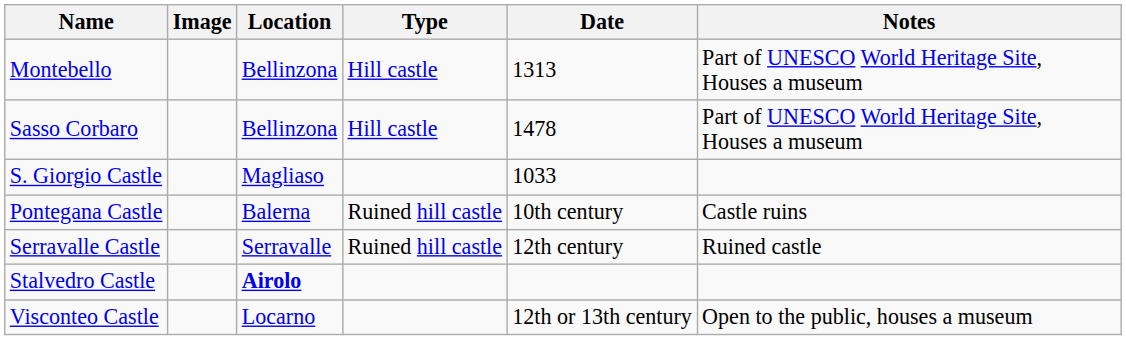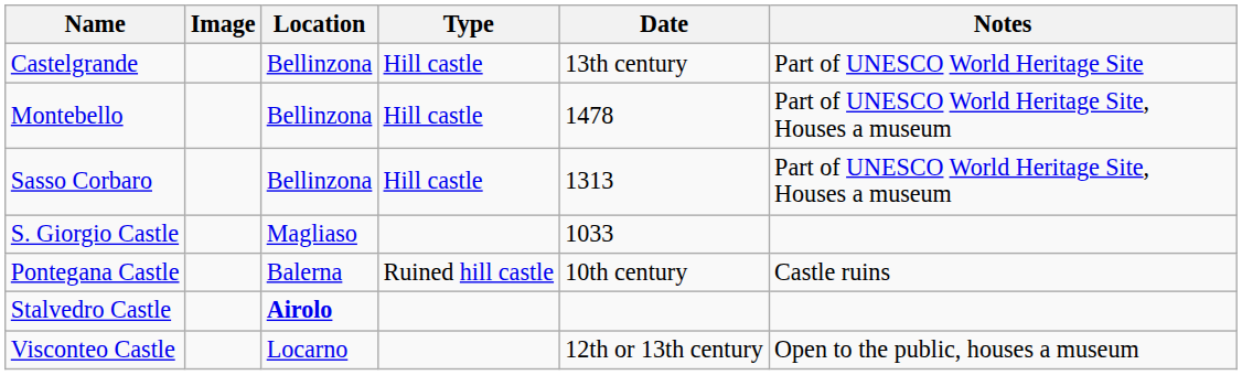+ row: Castelgrande | Bellinzona | Hill castle | 13th century | Part of UNESCO World Heritage Site
Montebello | Date: 1313 -> 1478
Sasso Corbaro | Date: 1478 -> 1313
- row: Serravalle Castle | Serravalle | Ruined hill castle | 12th century | Ruined castle
